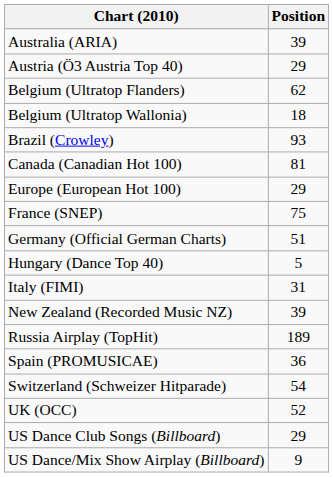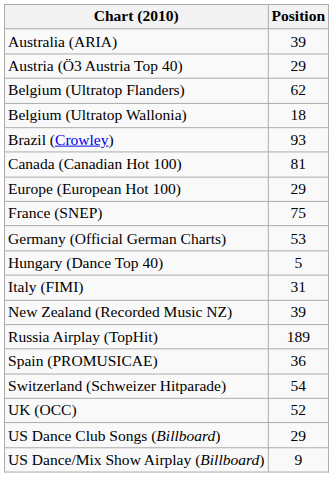Germany (Official German Charts) | Position: 51 -> 53
